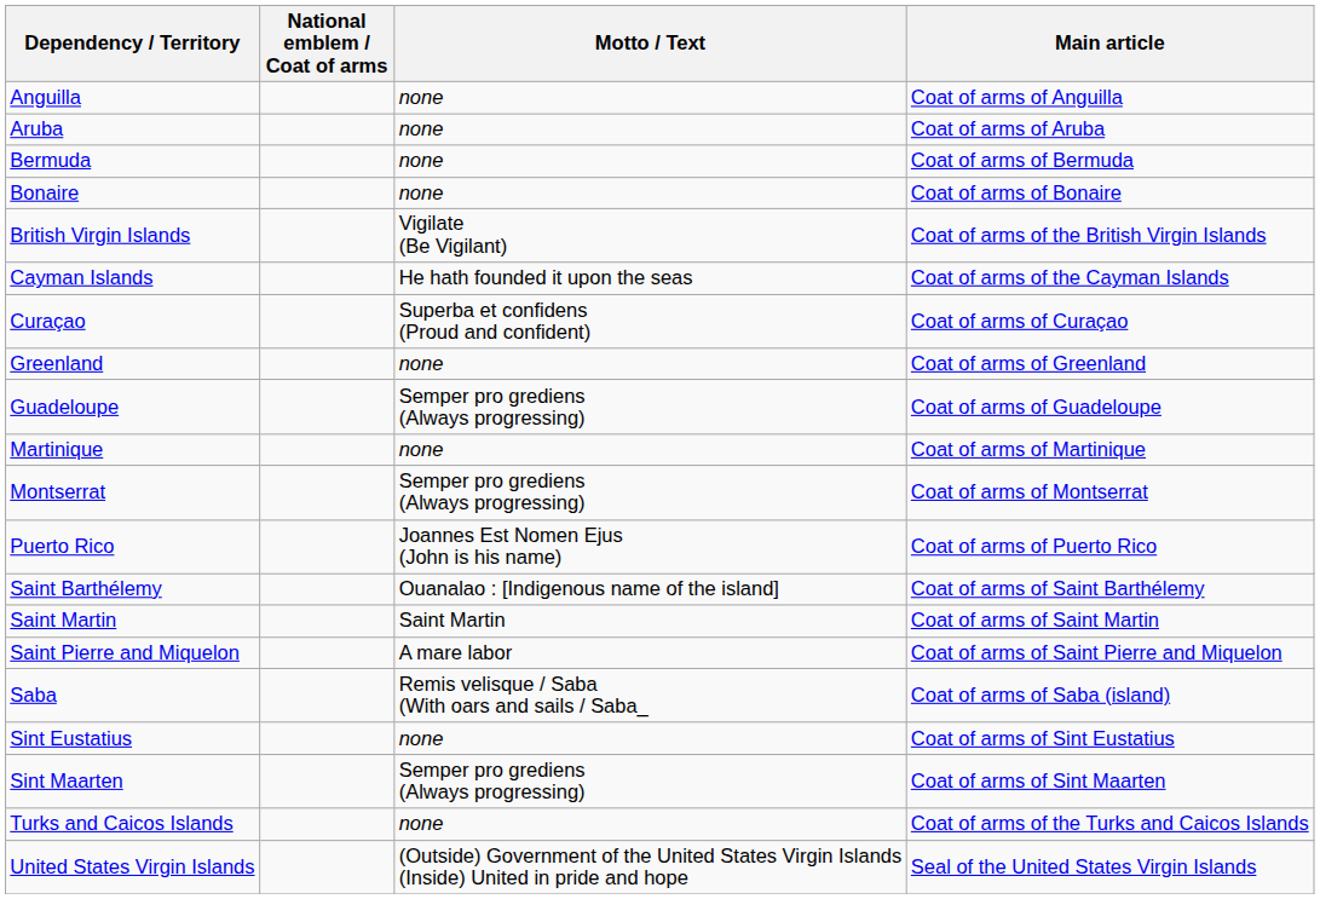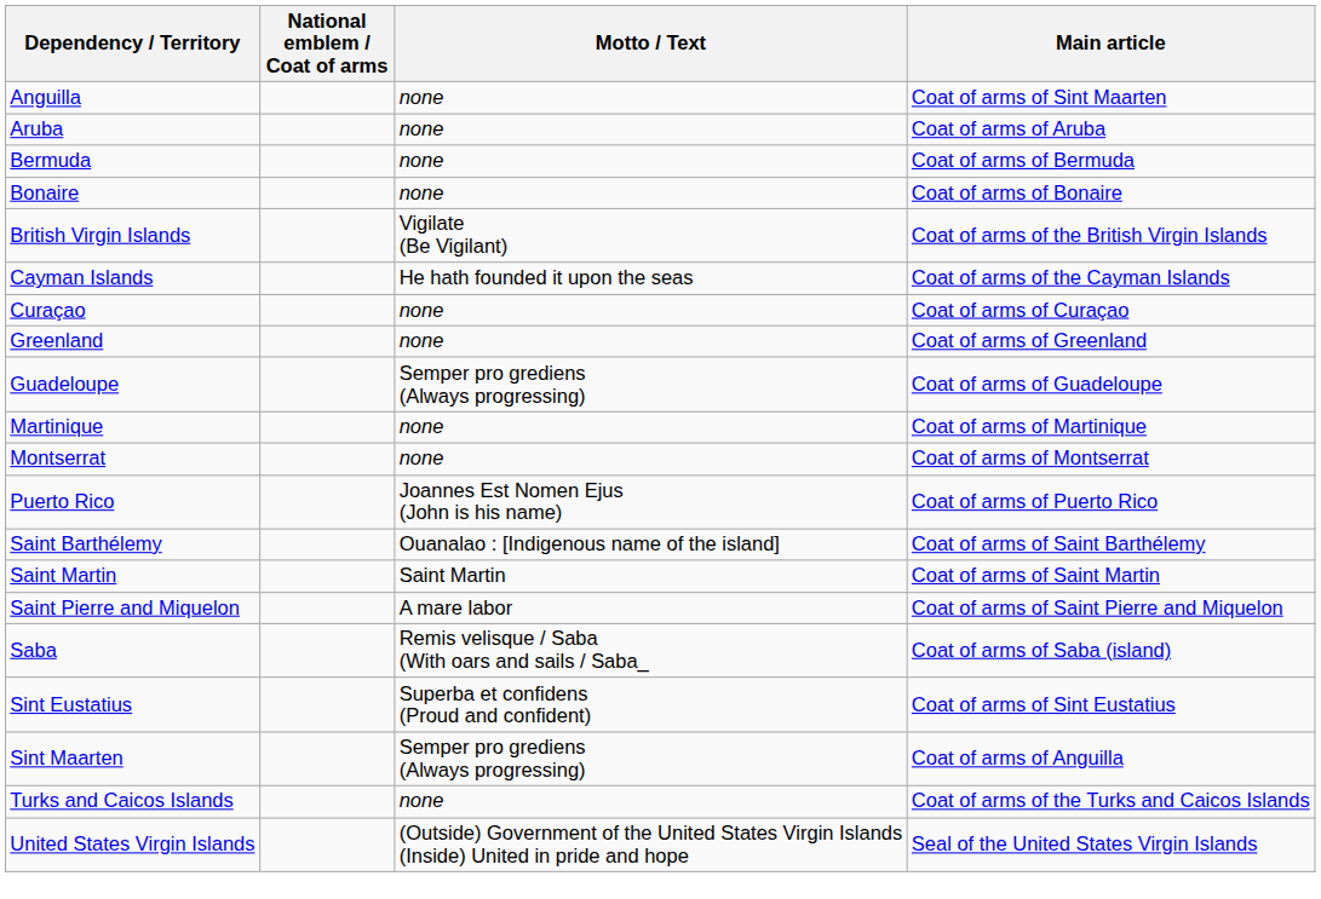Anguilla | Main article: Coat of arms of Anguilla -> Coat of arms of Sint Maarten
Curaçao | Motto / Text: Superba et confidens (Proud and confident) -> none
Montserrat | Motto / Text: Semper pro grediens (Always progressing) -> none
Sint Eustatius | Motto / Text: none -> Superba et confidens (Proud and confident)
Sint Maarten | Main article: Coat of arms of Sint Maarten -> Coat of arms of Anguilla
